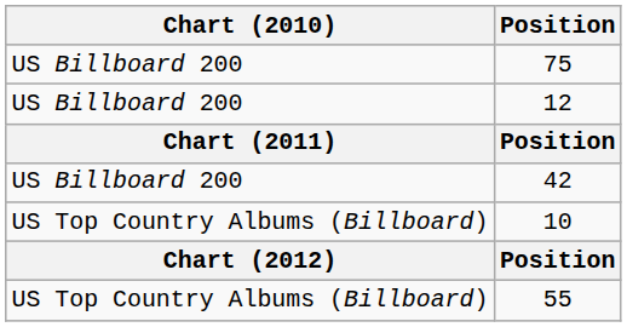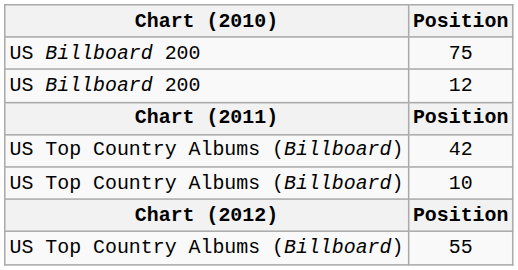42 | Chart (2010): US Billboard 200 -> US Top Country Albums (Billboard)
